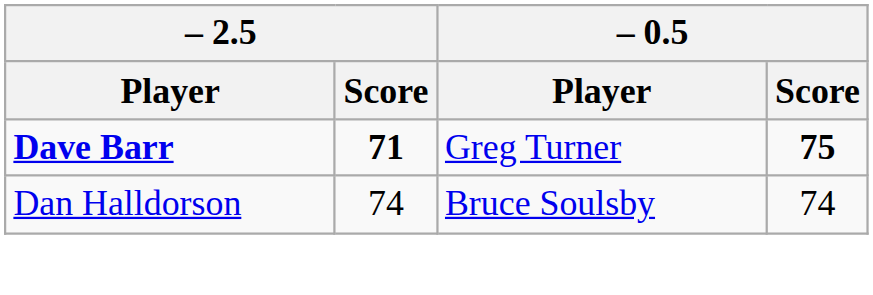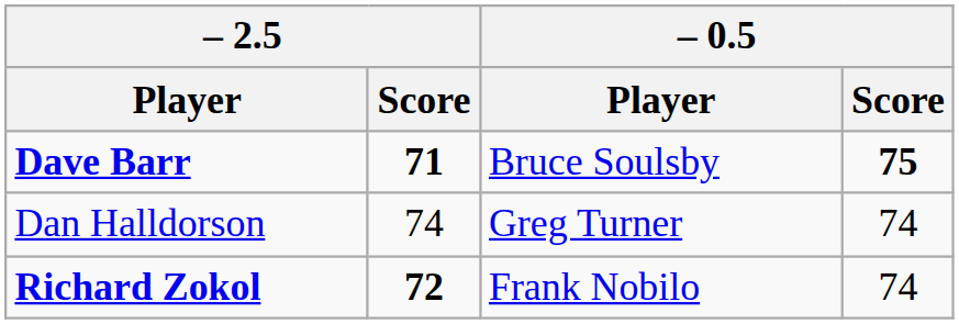Dave Barr | – 0.5 / Player: Greg Turner -> Bruce Soulsby
Dan Halldorson | – 0.5 / Player: Bruce Soulsby -> Greg Turner
+ row: Richard Zokol | 72 | Frank Nobilo | 74
